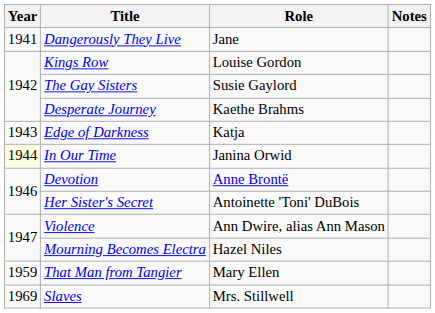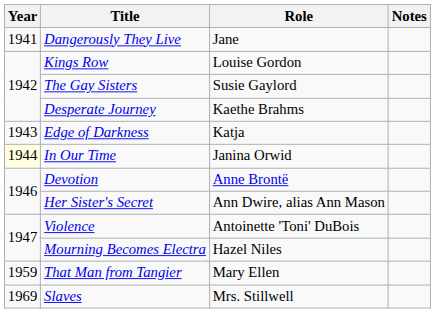Her Sister's Secret | Role: Antoinette 'Toni' DuBois -> Ann Dwire, alias Ann Mason
Violence | Role: Ann Dwire, alias Ann Mason -> Antoinette 'Toni' DuBois
